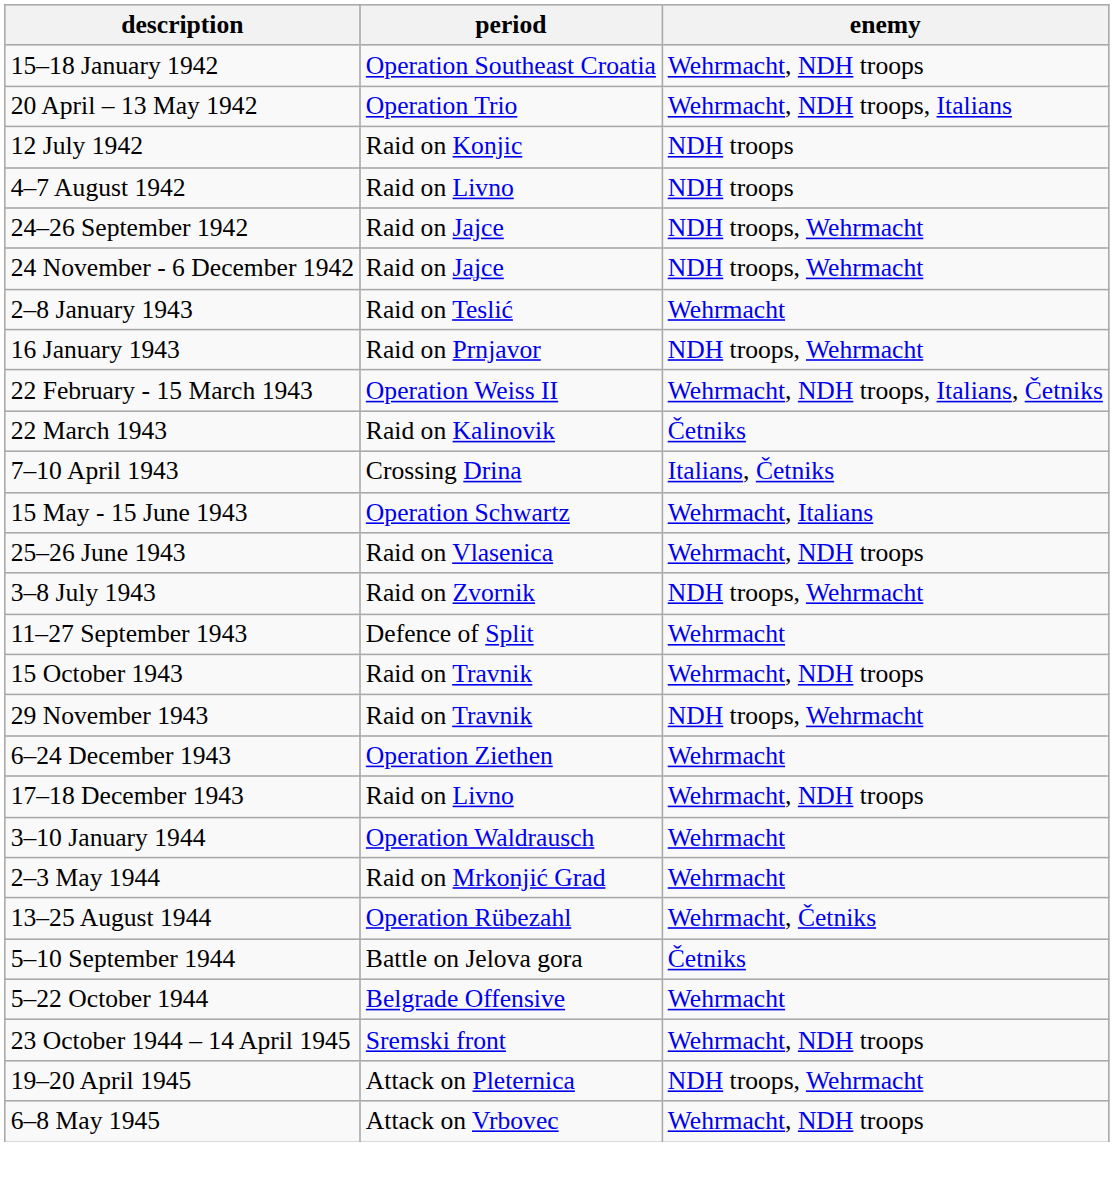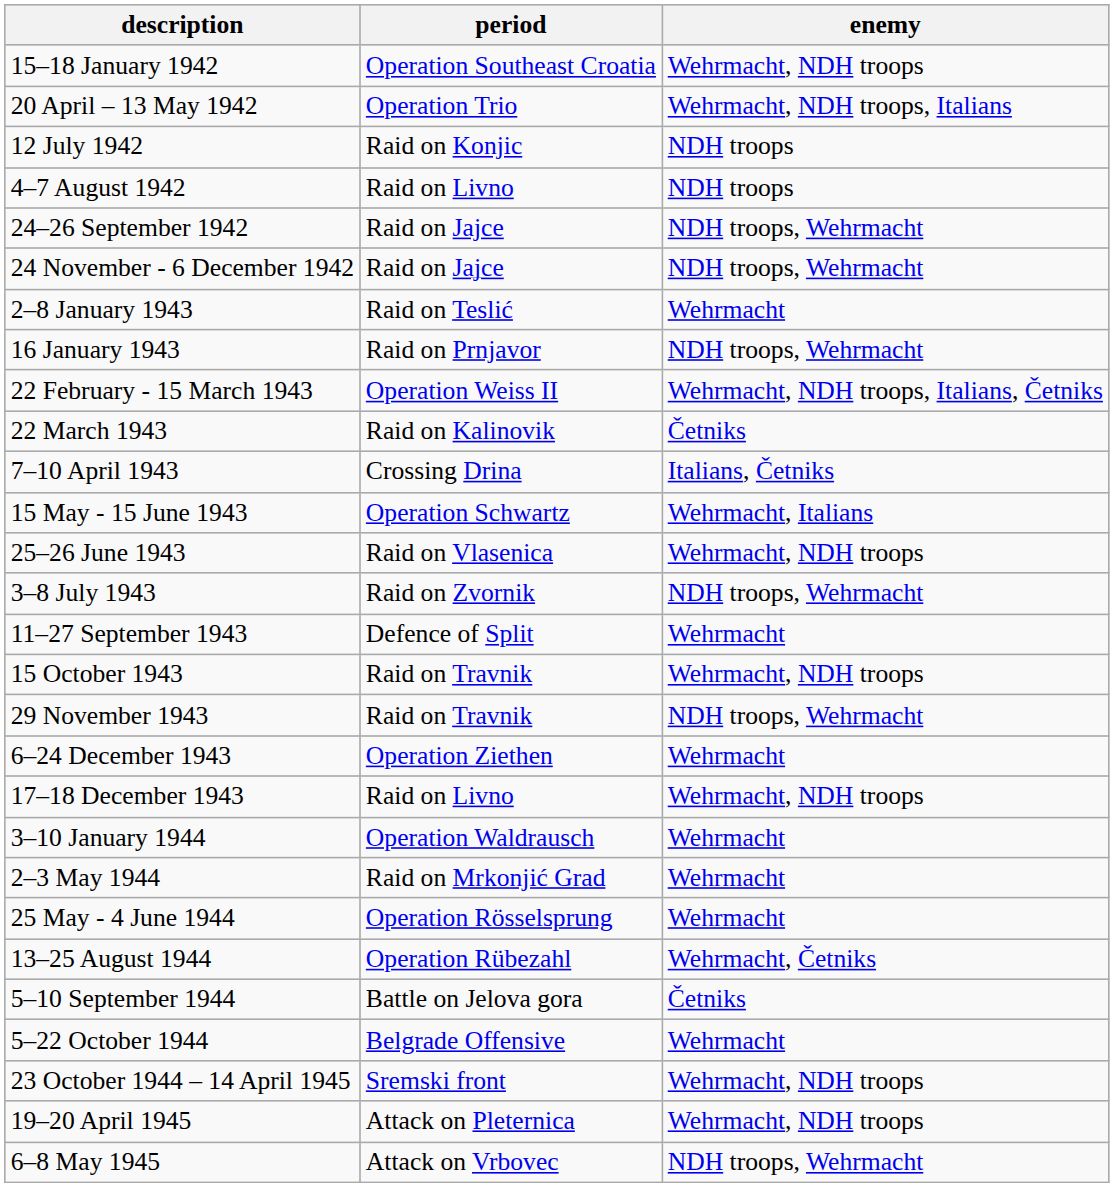+ row: 25 May - 4 June 1944 | Operation Rösselsprung | Wehrmacht
19–20 April 1945 | enemy: NDH troops, Wehrmacht -> Wehrmacht, NDH troops
6–8 May 1945 | enemy: Wehrmacht, NDH troops -> NDH troops, Wehrmacht
